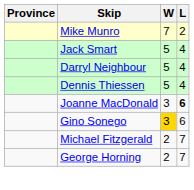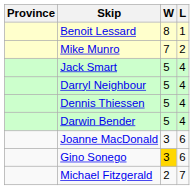+ row: Benoit Lessard | 8 | 1
+ row: Darwin Bender | 5 | 4
Joanne MacDonald | L: bold -> normal
- row: George Horning | 2 | 7
